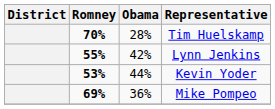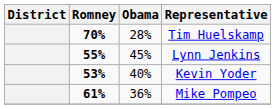Lynn Jenkins | Obama: 42% -> 45%
Kevin Yoder | Obama: 44% -> 40%
Mike Pompeo | Romney: 69% -> 61%
